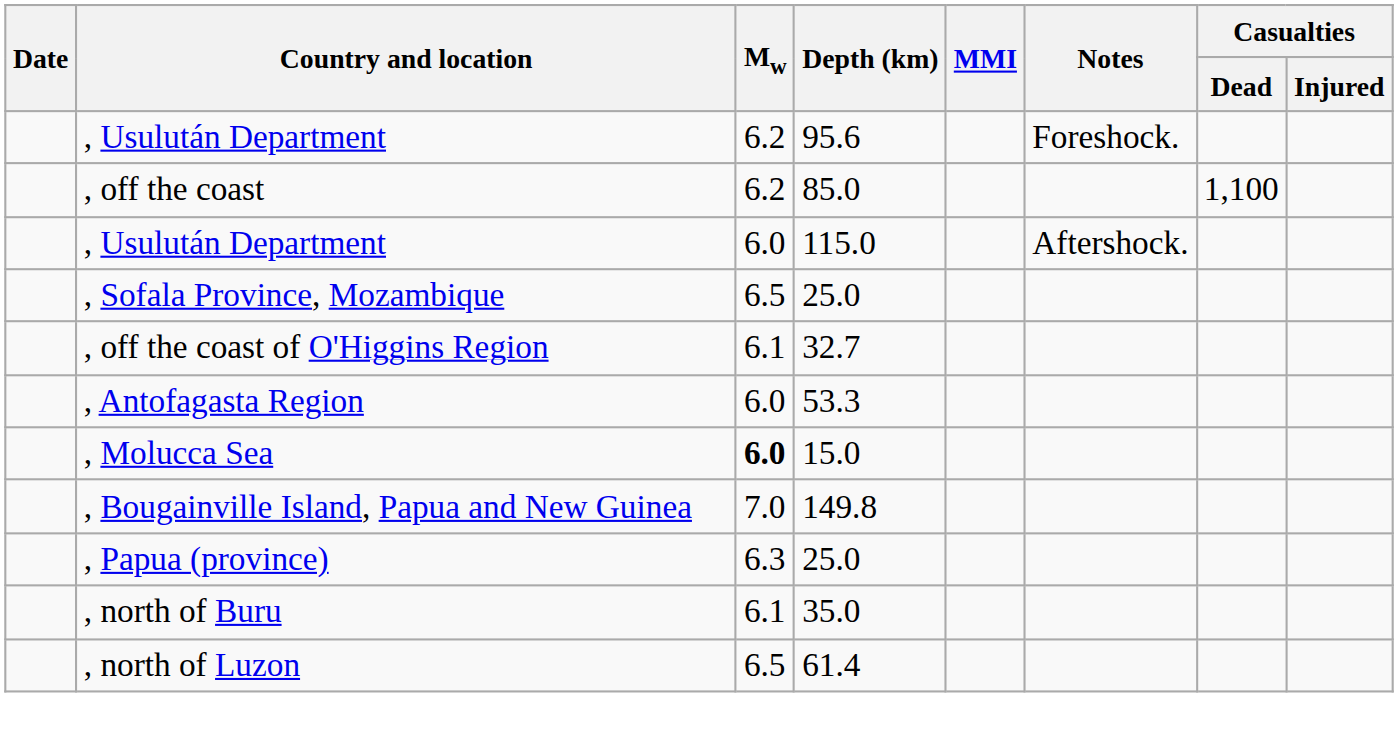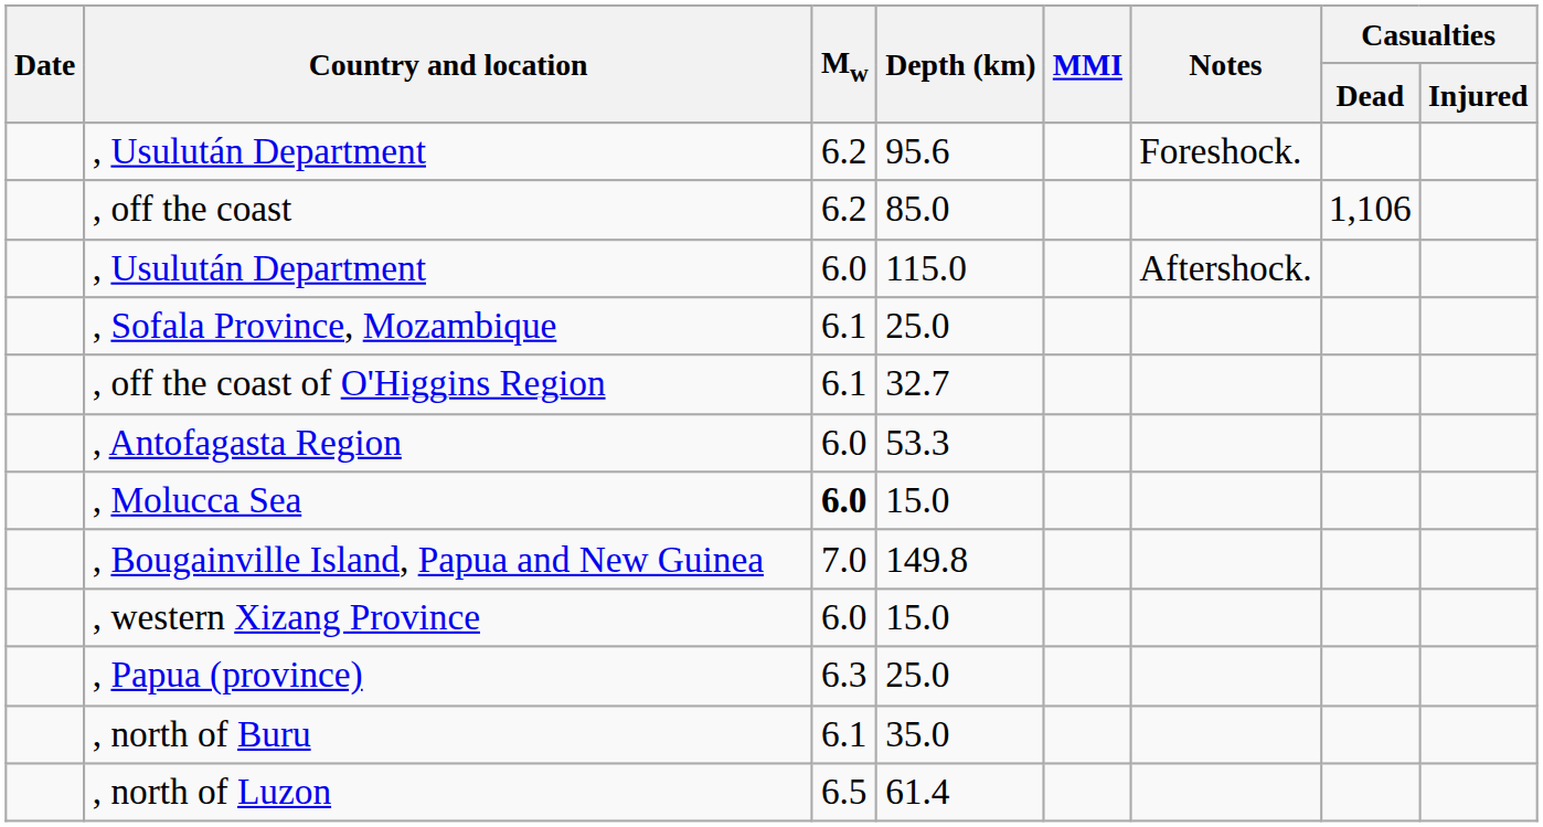, off the coast | Casualties / Dead: 1,100 -> 1,106
, Sofala Province, Mozambique | Mw: 6.5 -> 6.1
+ row: , western Xizang Province | 6.0 | 15.0
